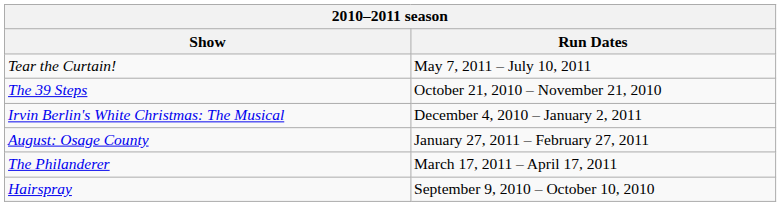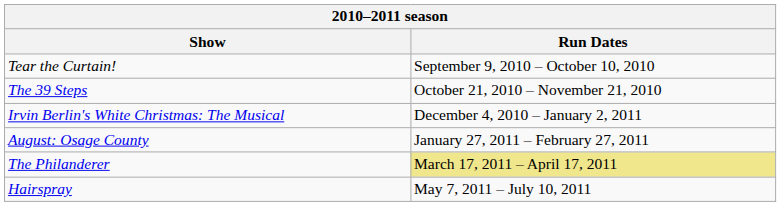Tear the Curtain! | Run Dates: May 7, 2011 – July 10, 2011 -> September 9, 2010 – October 10, 2010
The Philanderer | Run Dates: no background -> khaki background
Hairspray | Run Dates: September 9, 2010 – October 10, 2010 -> May 7, 2011 – July 10, 2011
